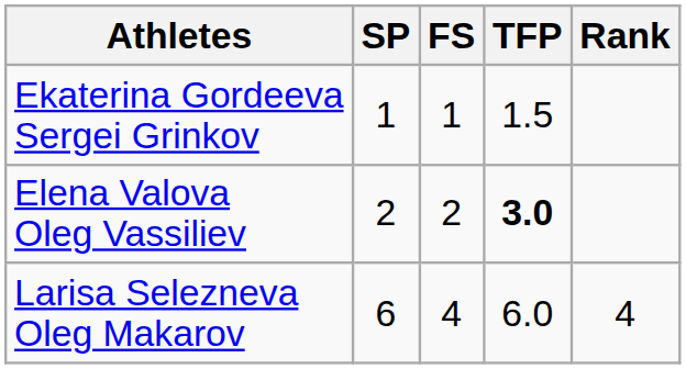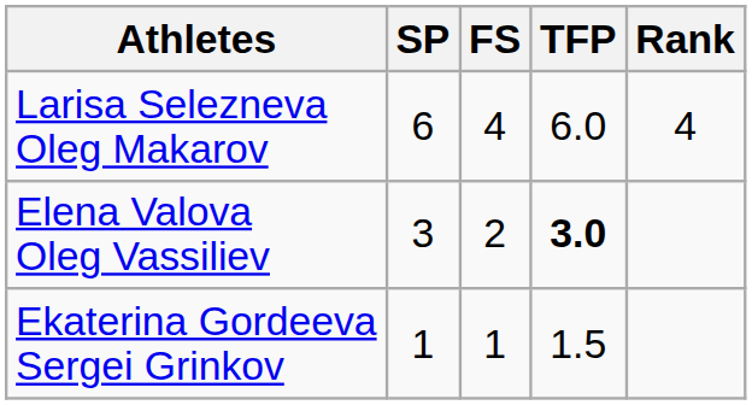rows swapped: Larisa Selezneva Oleg Makarov <-> Ekaterina Gordeeva Sergei Grinkov
Elena Valova Oleg Vassiliev | SP: 2 -> 3
